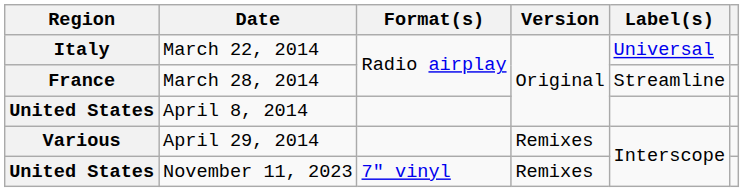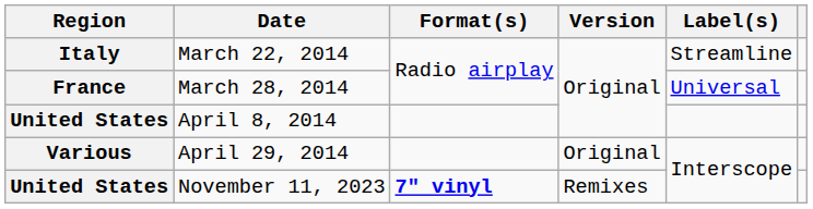March 22, 2014 | Label(s): Universal -> Streamline
March 28, 2014 | Label(s): Streamline -> Universal
April 29, 2014 | Version: Remixes -> Original
November 11, 2023 | Format(s): normal -> bold
